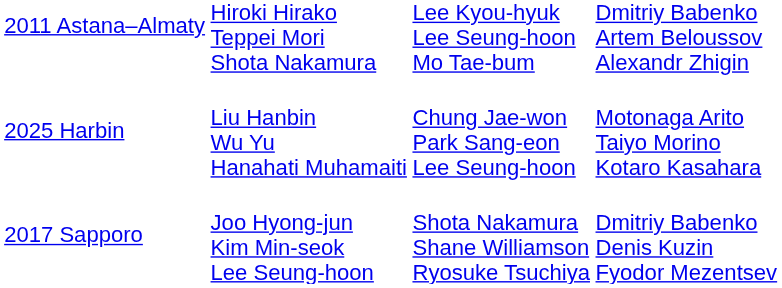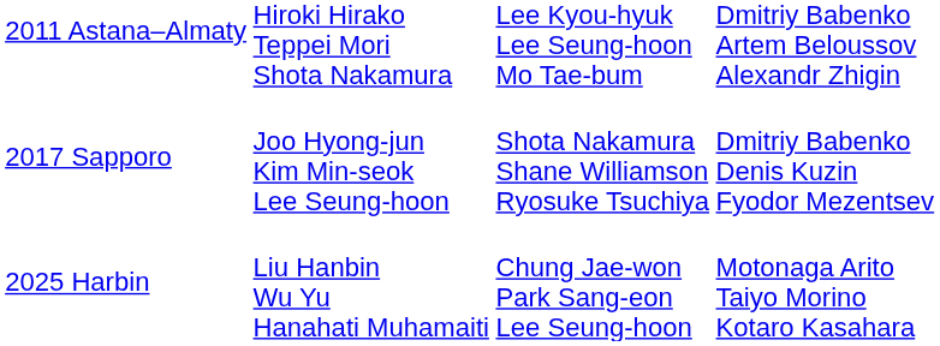rows swapped: 2017 Sapporo <-> 2025 Harbin
